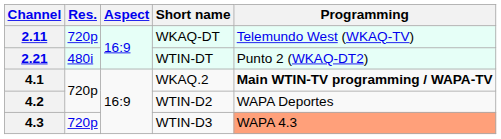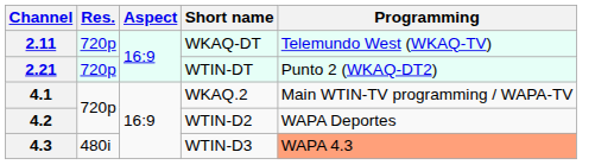2.21 | Res.: 480i -> 720p
4.1 | Programming: bold -> normal
4.3 | Res.: 720p -> 480i
